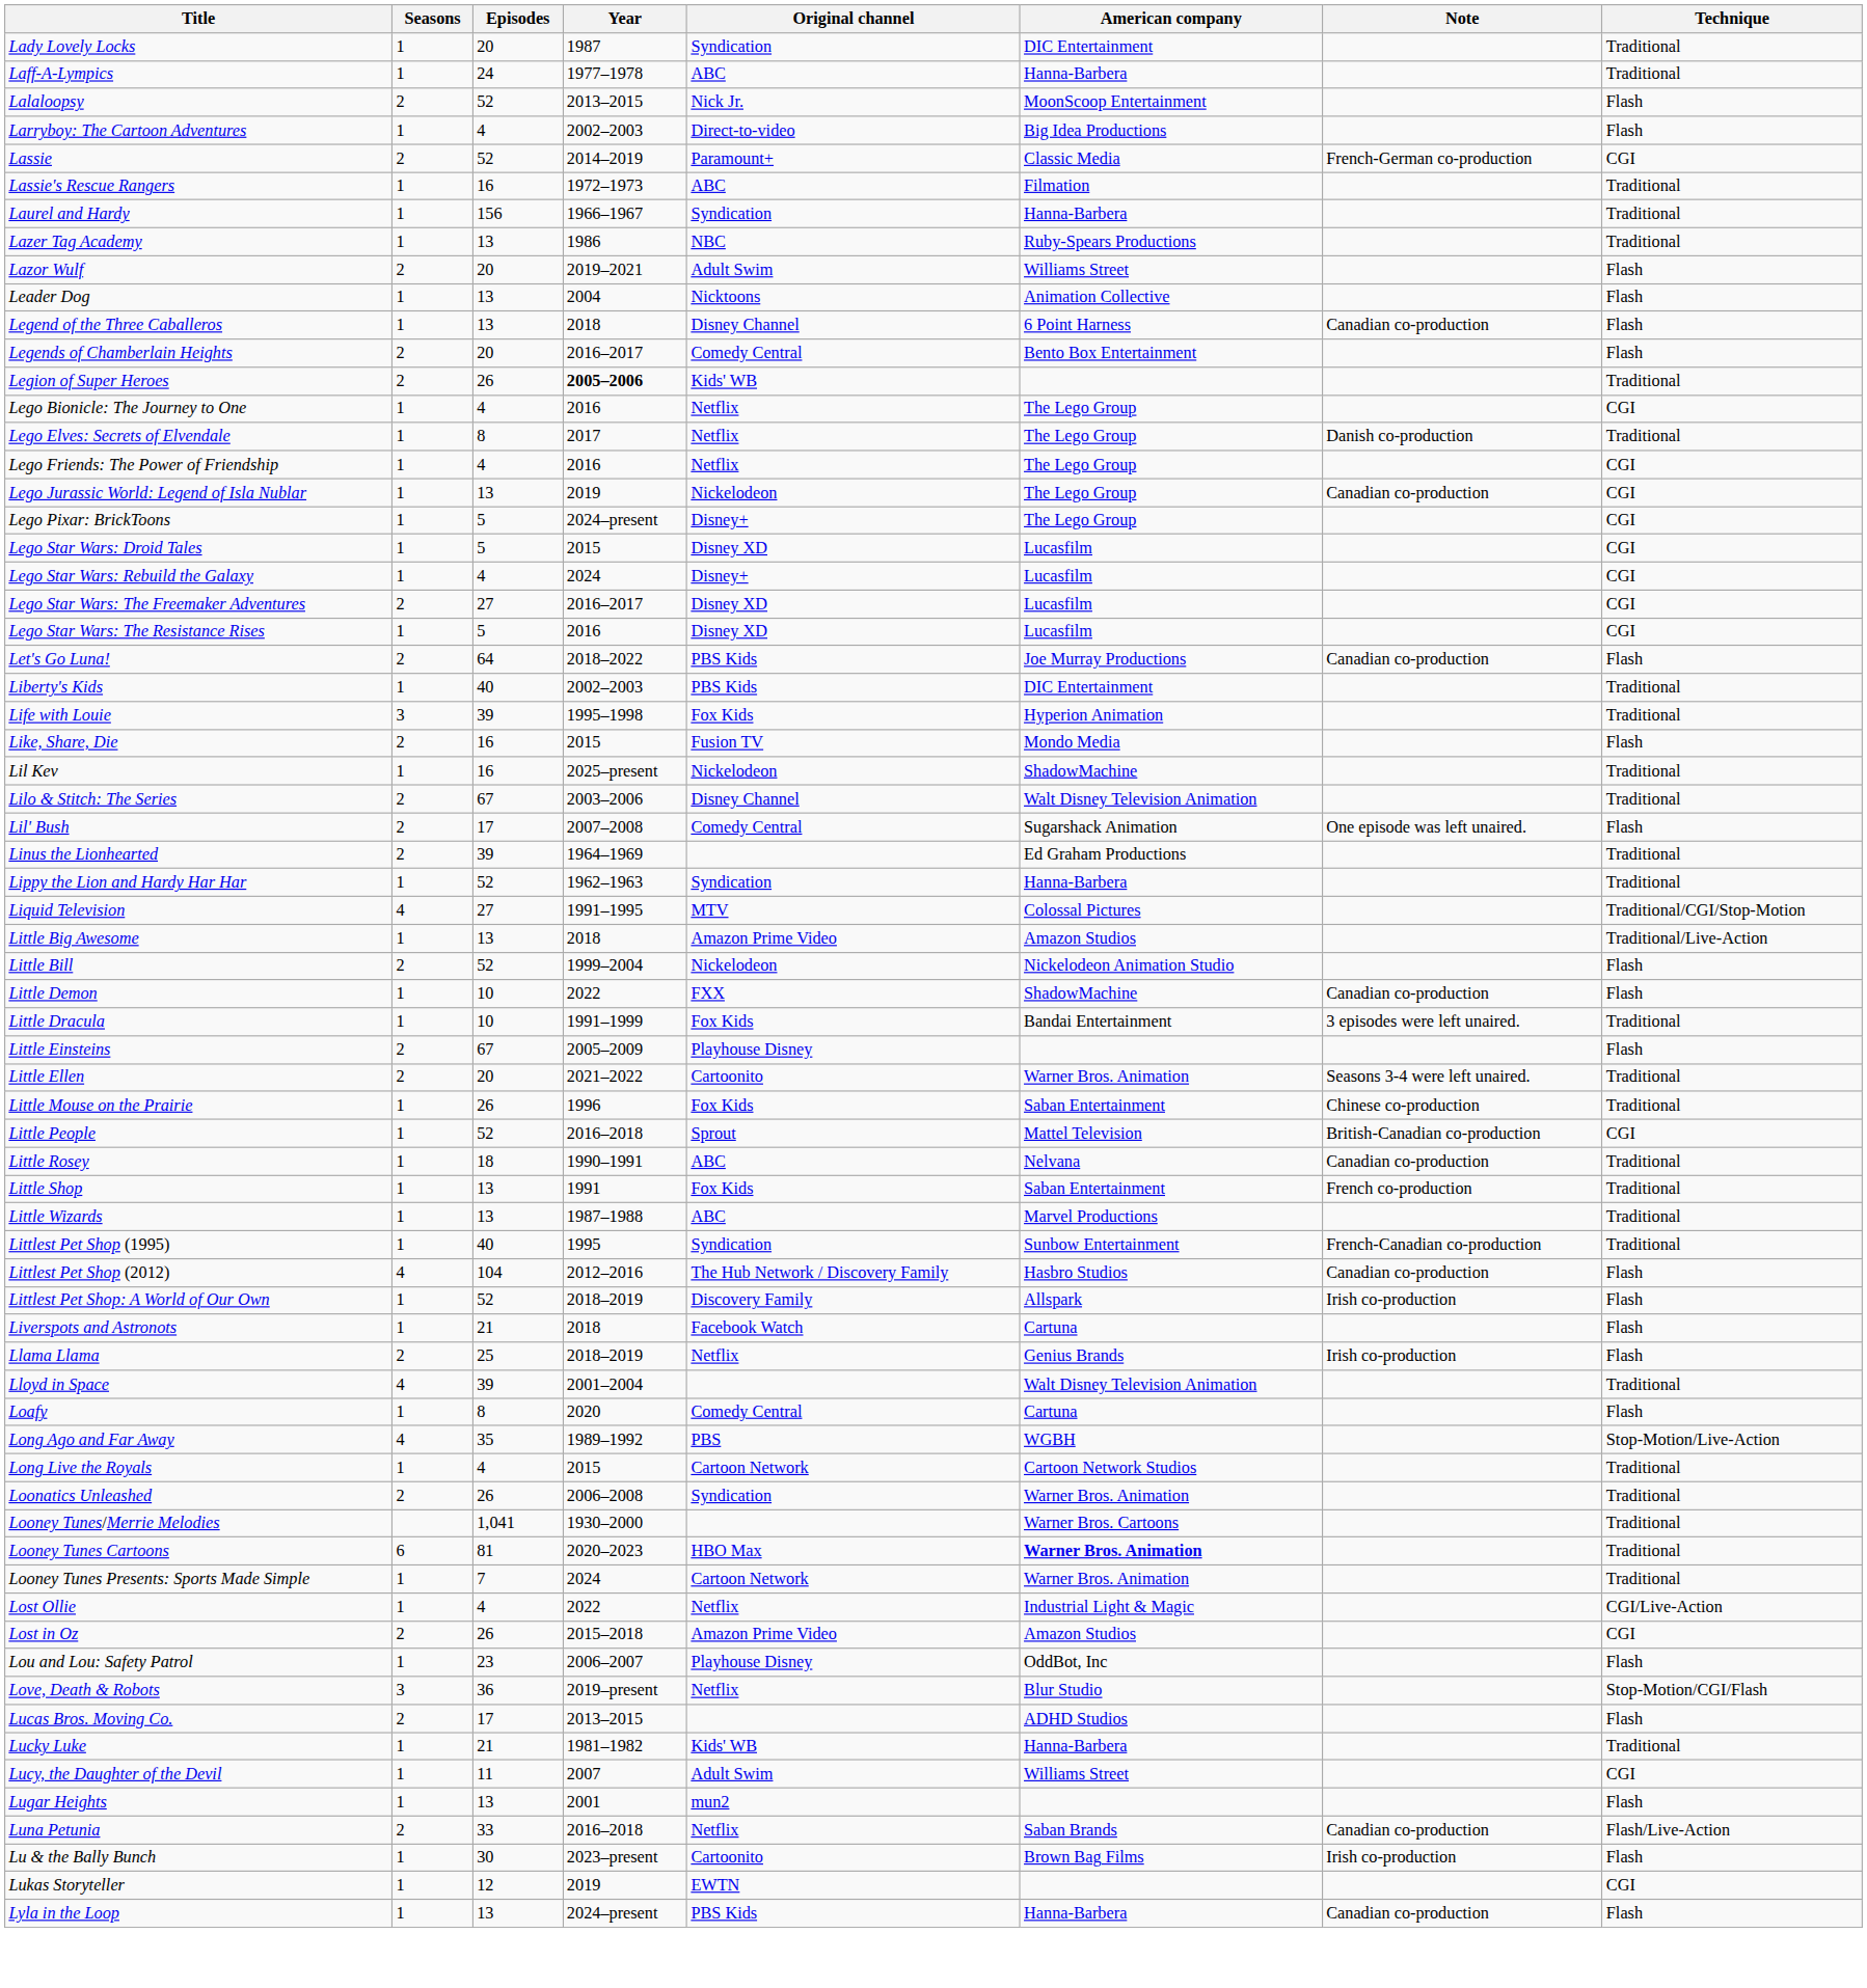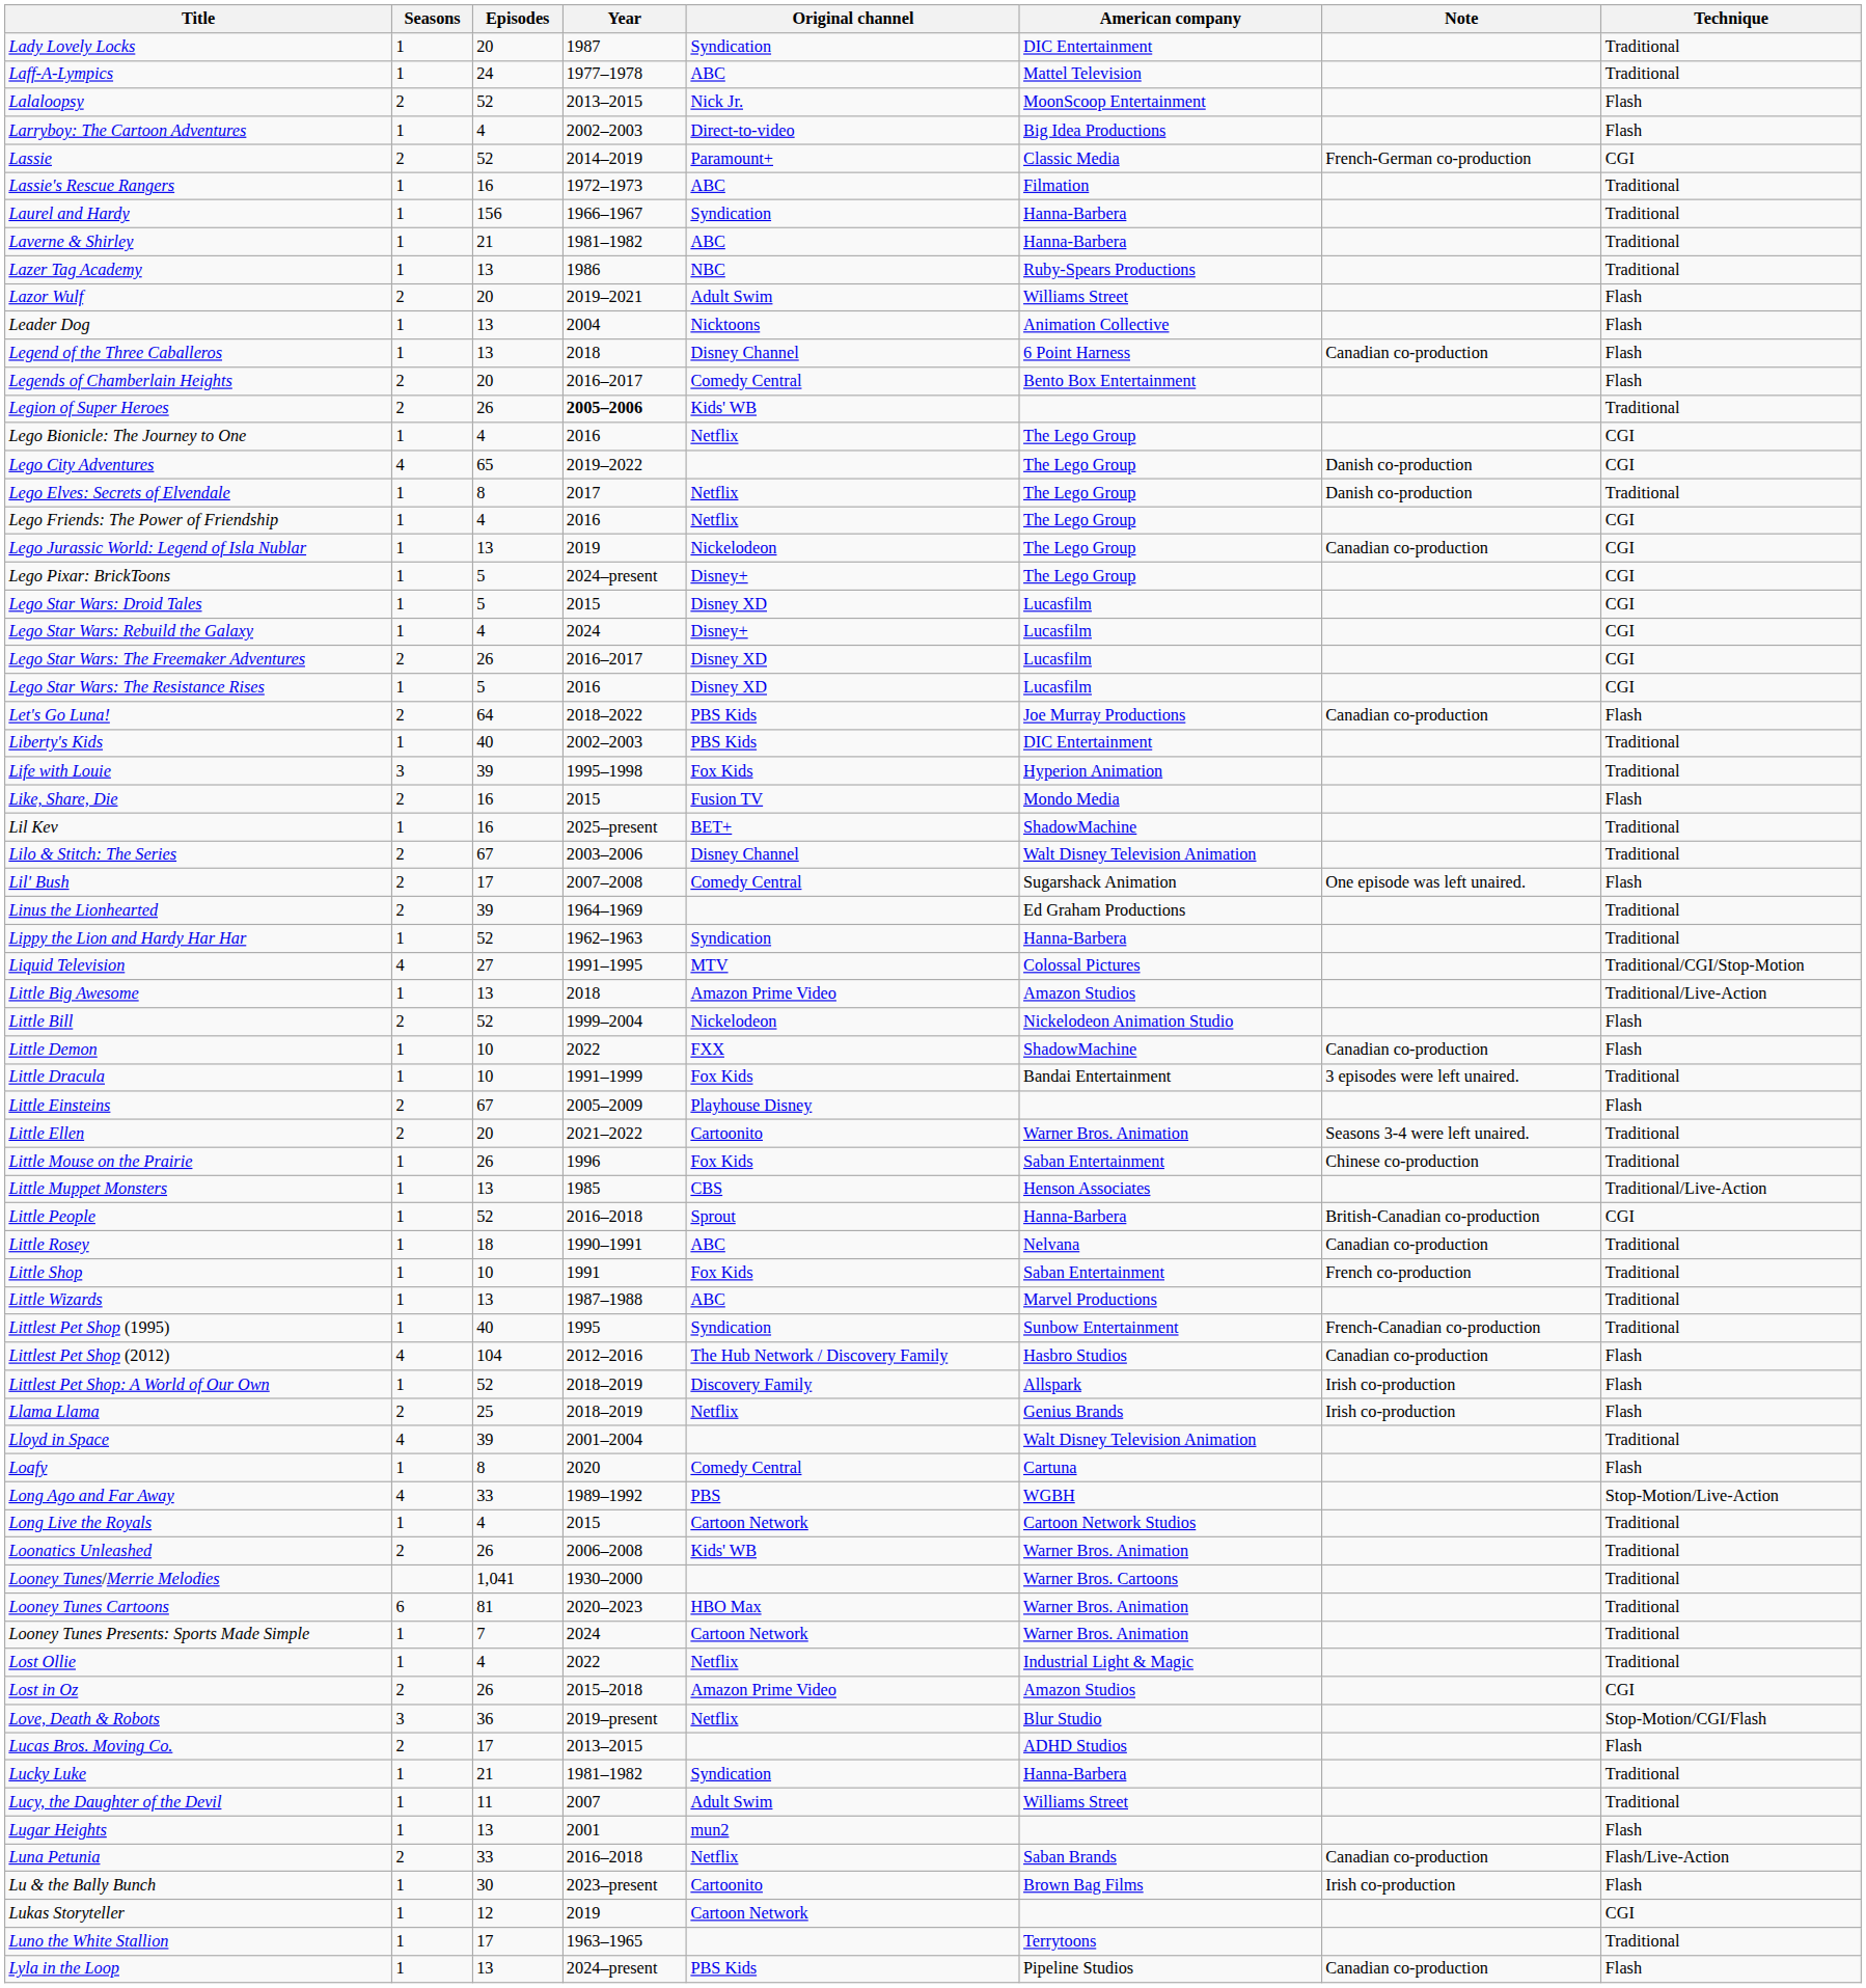Laff-A-Lympics | American company: Hanna-Barbera -> Mattel Television
+ row: Laverne & Shirley | 1 | 21 | 1981–1982 | ABC | Hanna-Barbera | Traditional
+ row: Lego City Adventures | 4 | 65 | 2019–2022 | The Lego Group | Danish co-production | CGI
Lego Star Wars: The Freemaker Adventures | Episodes: 27 -> 26
Lil Kev | Original channel: Nickelodeon -> BET+
+ row: Little Muppet Monsters | 1 | 13 | 1985 | CBS | Henson Associates | Traditional/Live-Action
Little People | American company: Mattel Television -> Hanna-Barbera
Little Shop | Episodes: 13 -> 10
- row: Liverspots and Astronots | 1 | 21 | 2018 | Facebook Watch | Cartuna | Flash
Long Ago and Far Away | Episodes: 35 -> 33
Loonatics Unleashed | Original channel: Syndication -> Kids' WB
Looney Tunes Cartoons | American company: bold -> normal
Lost Ollie | Technique: CGI/Live-Action -> Traditional
- row: Lou and Lou: Safety Patrol | 1 | 23 | 2006–2007 | Playhouse Disney | OddBot, Inc | Flash
Lucky Luke | Original channel: Kids' WB -> Syndication
Lucy, the Daughter of the Devil | Technique: CGI -> Traditional
Lukas Storyteller | Original channel: EWTN -> Cartoon Network
+ row: Luno the White Stallion | 1 | 17 | 1963–1965 | Terrytoons | Traditional
Lyla in the Loop | American company: Hanna-Barbera -> Pipeline Studios
